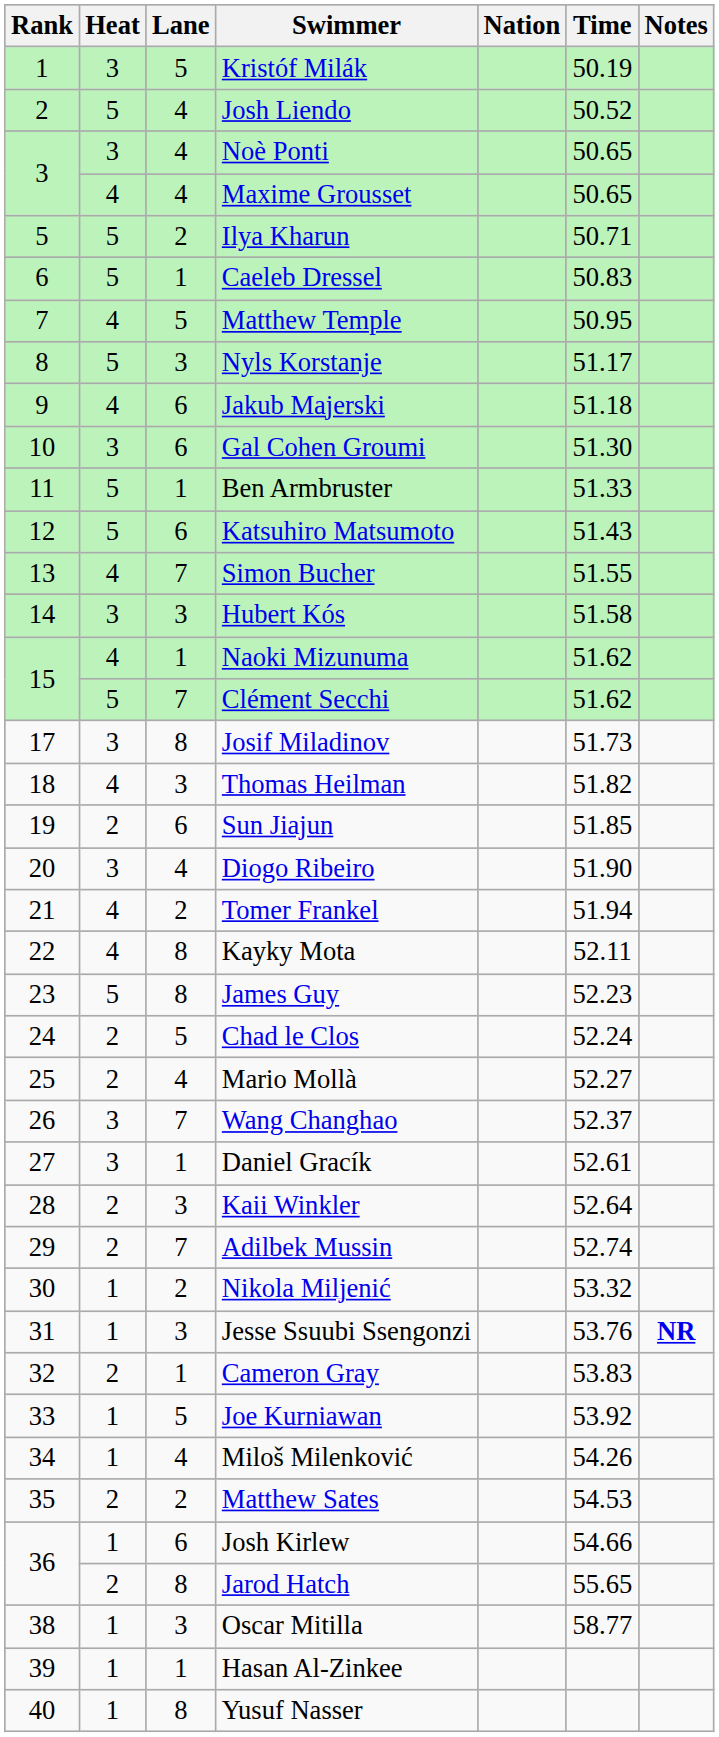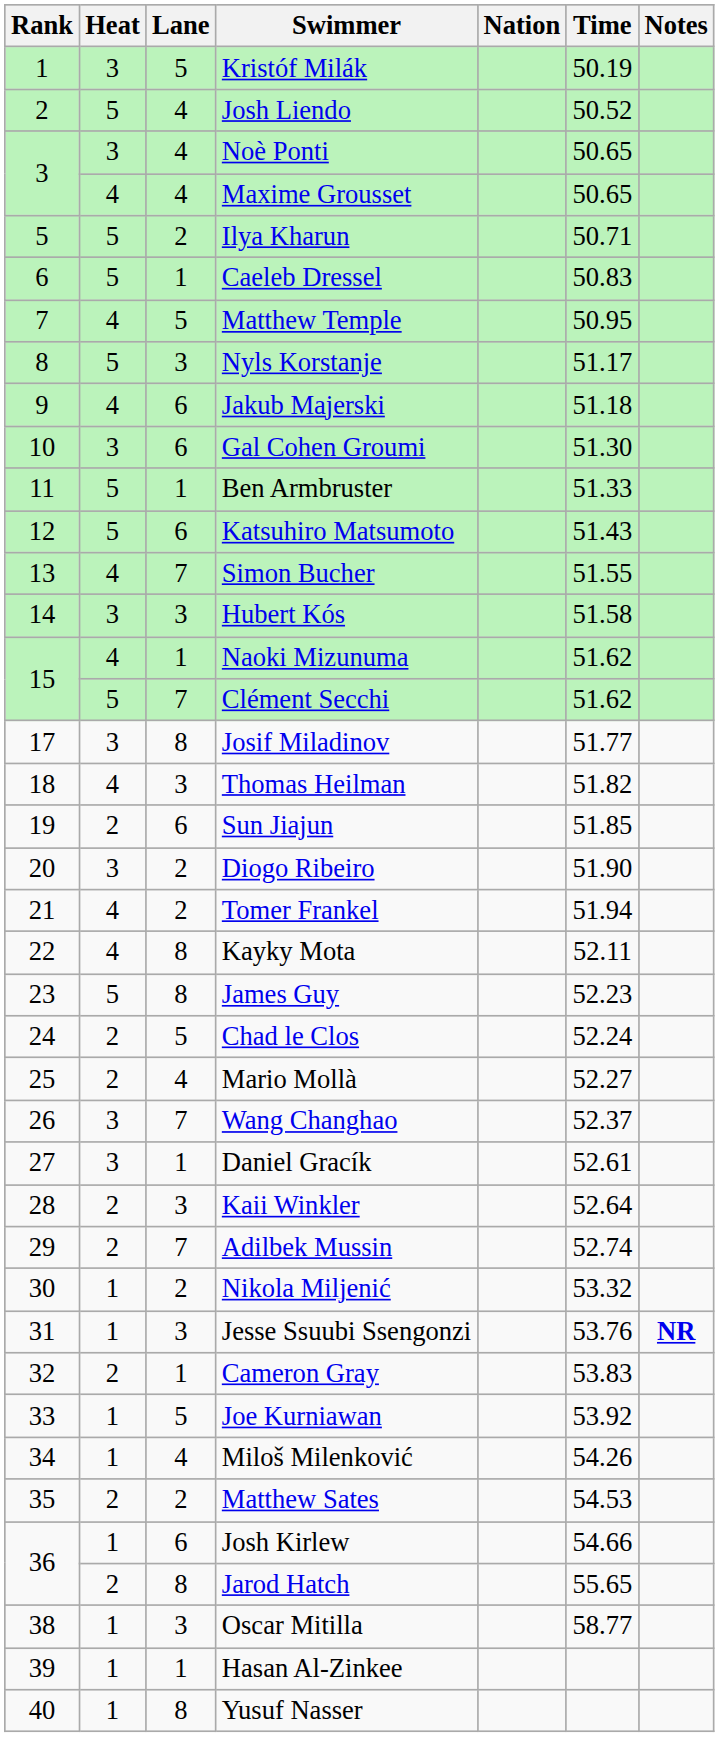Josif Miladinov | Time: 51.73 -> 51.77
Diogo Ribeiro | Lane: 4 -> 2
